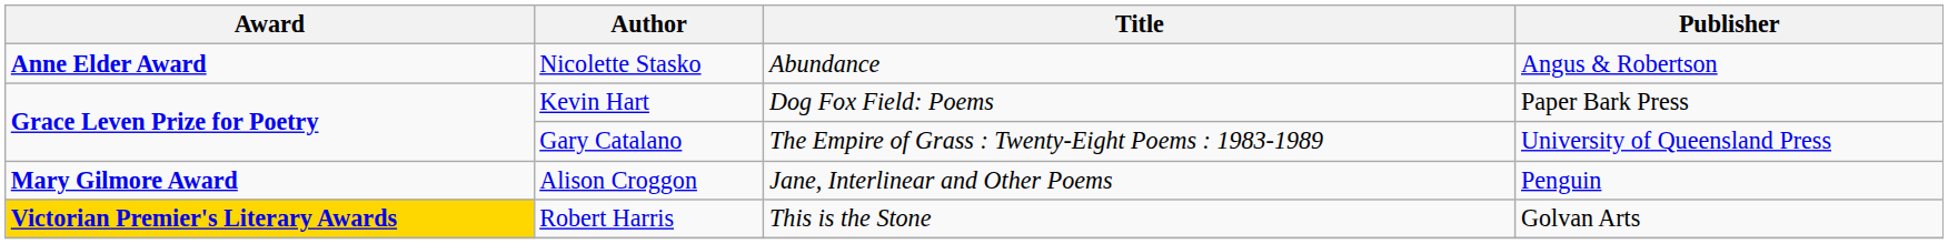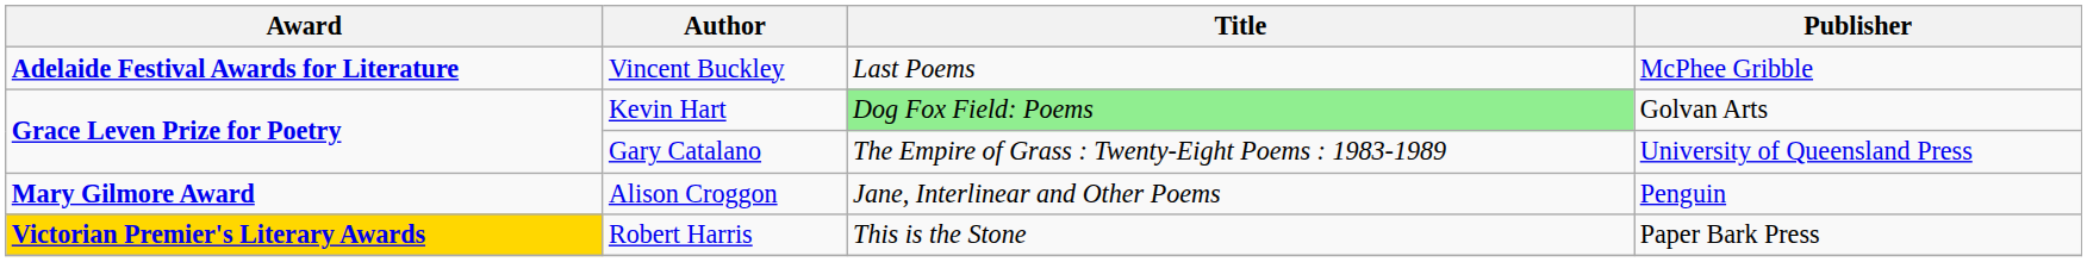+ row: Adelaide Festival Awards for Literature | Vincent Buckley | Last Poems | McPhee Gribble
- row: Anne Elder Award | Nicolette Stasko | Abundance | Angus & Robertson
Kevin Hart | Title: no background -> lightgreen background
Kevin Hart | Publisher: Paper Bark Press -> Golvan Arts
Robert Harris | Publisher: Golvan Arts -> Paper Bark Press
